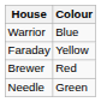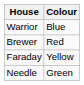rows swapped: Faraday <-> Brewer
